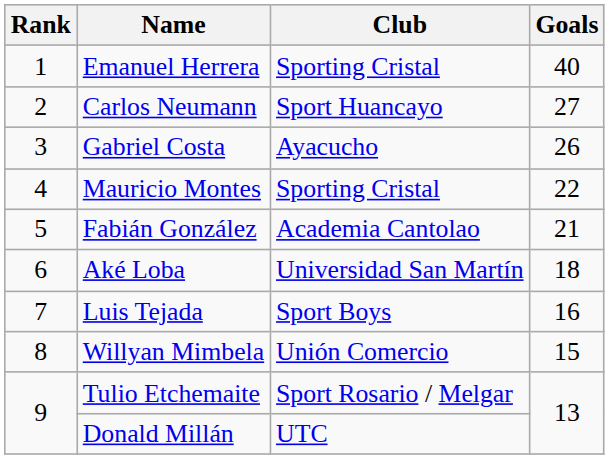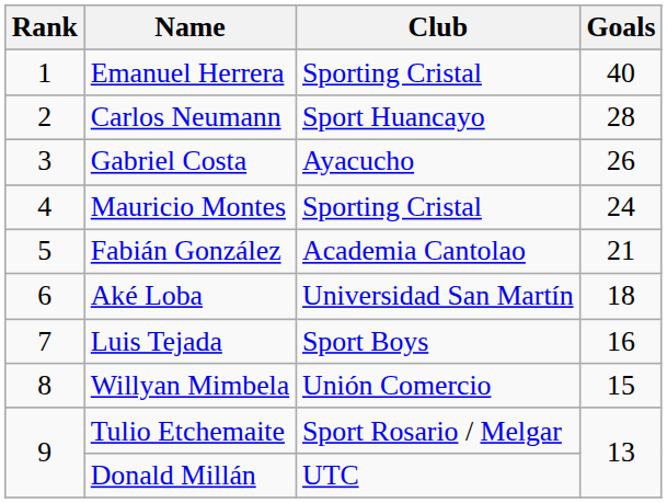Carlos Neumann | Goals: 27 -> 28
Mauricio Montes | Goals: 22 -> 24
